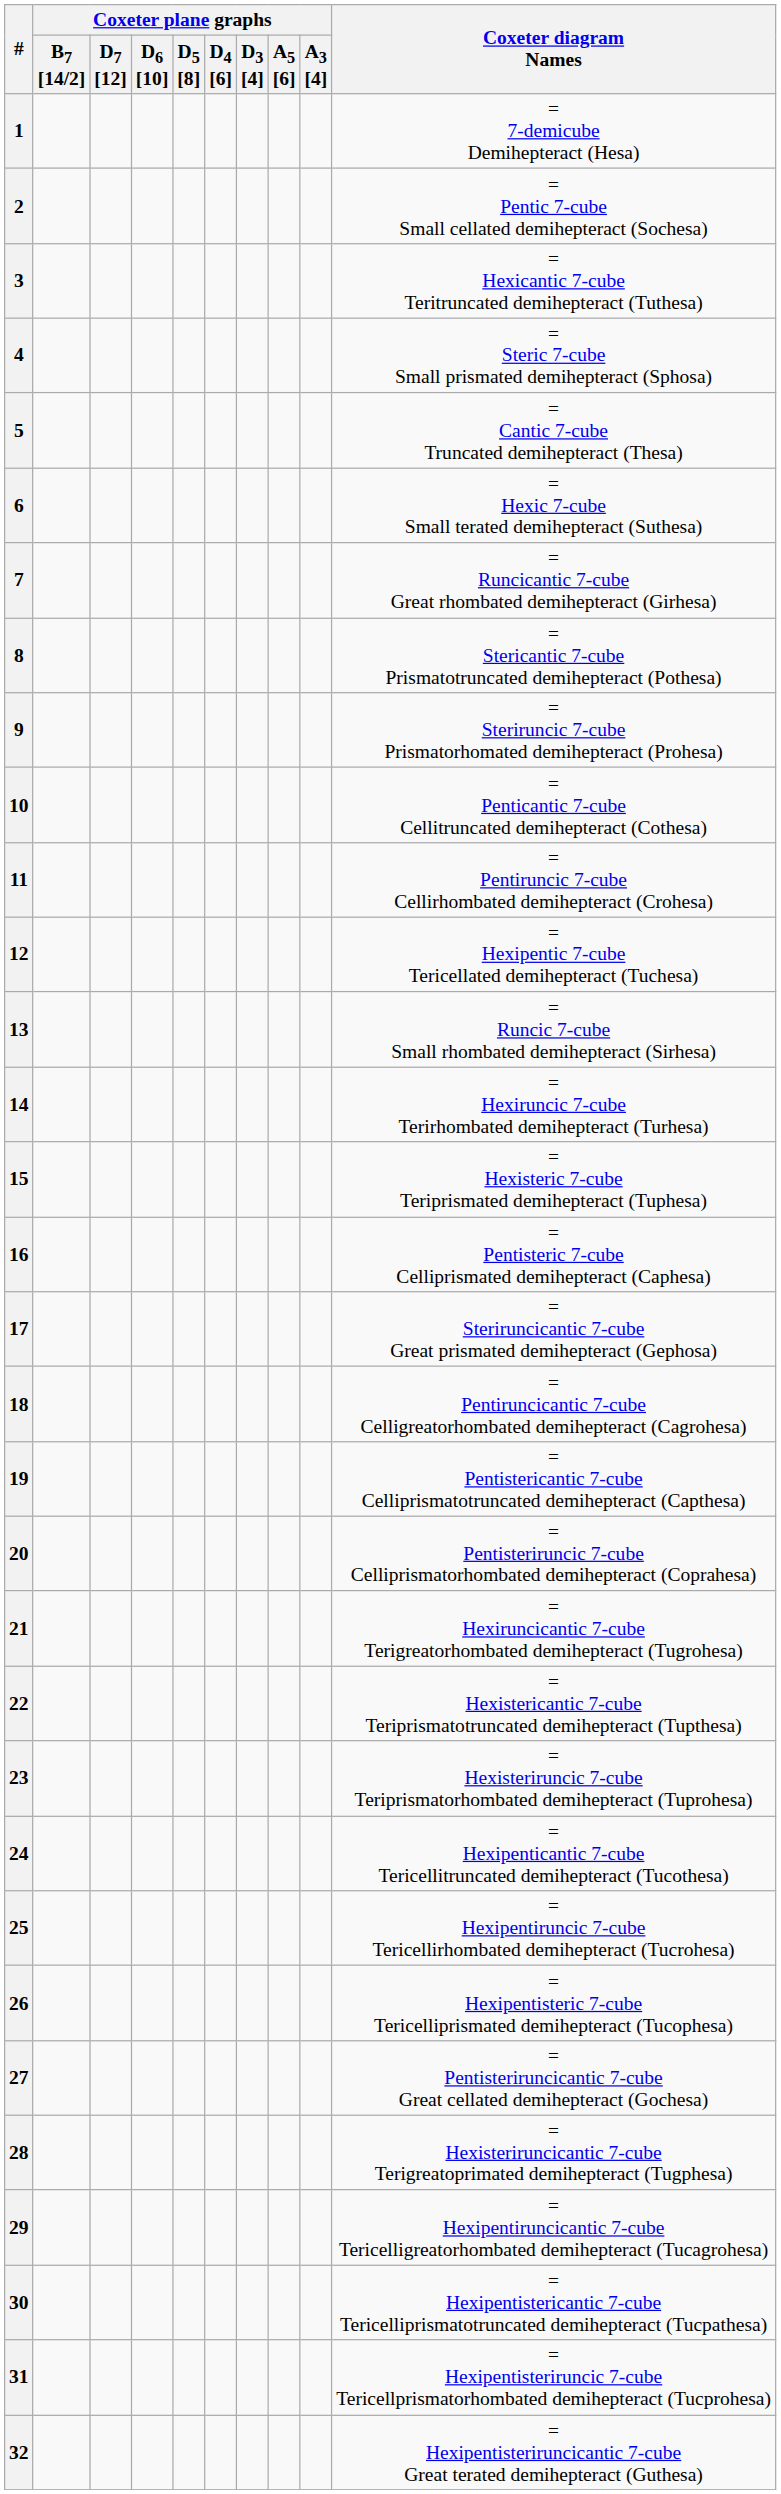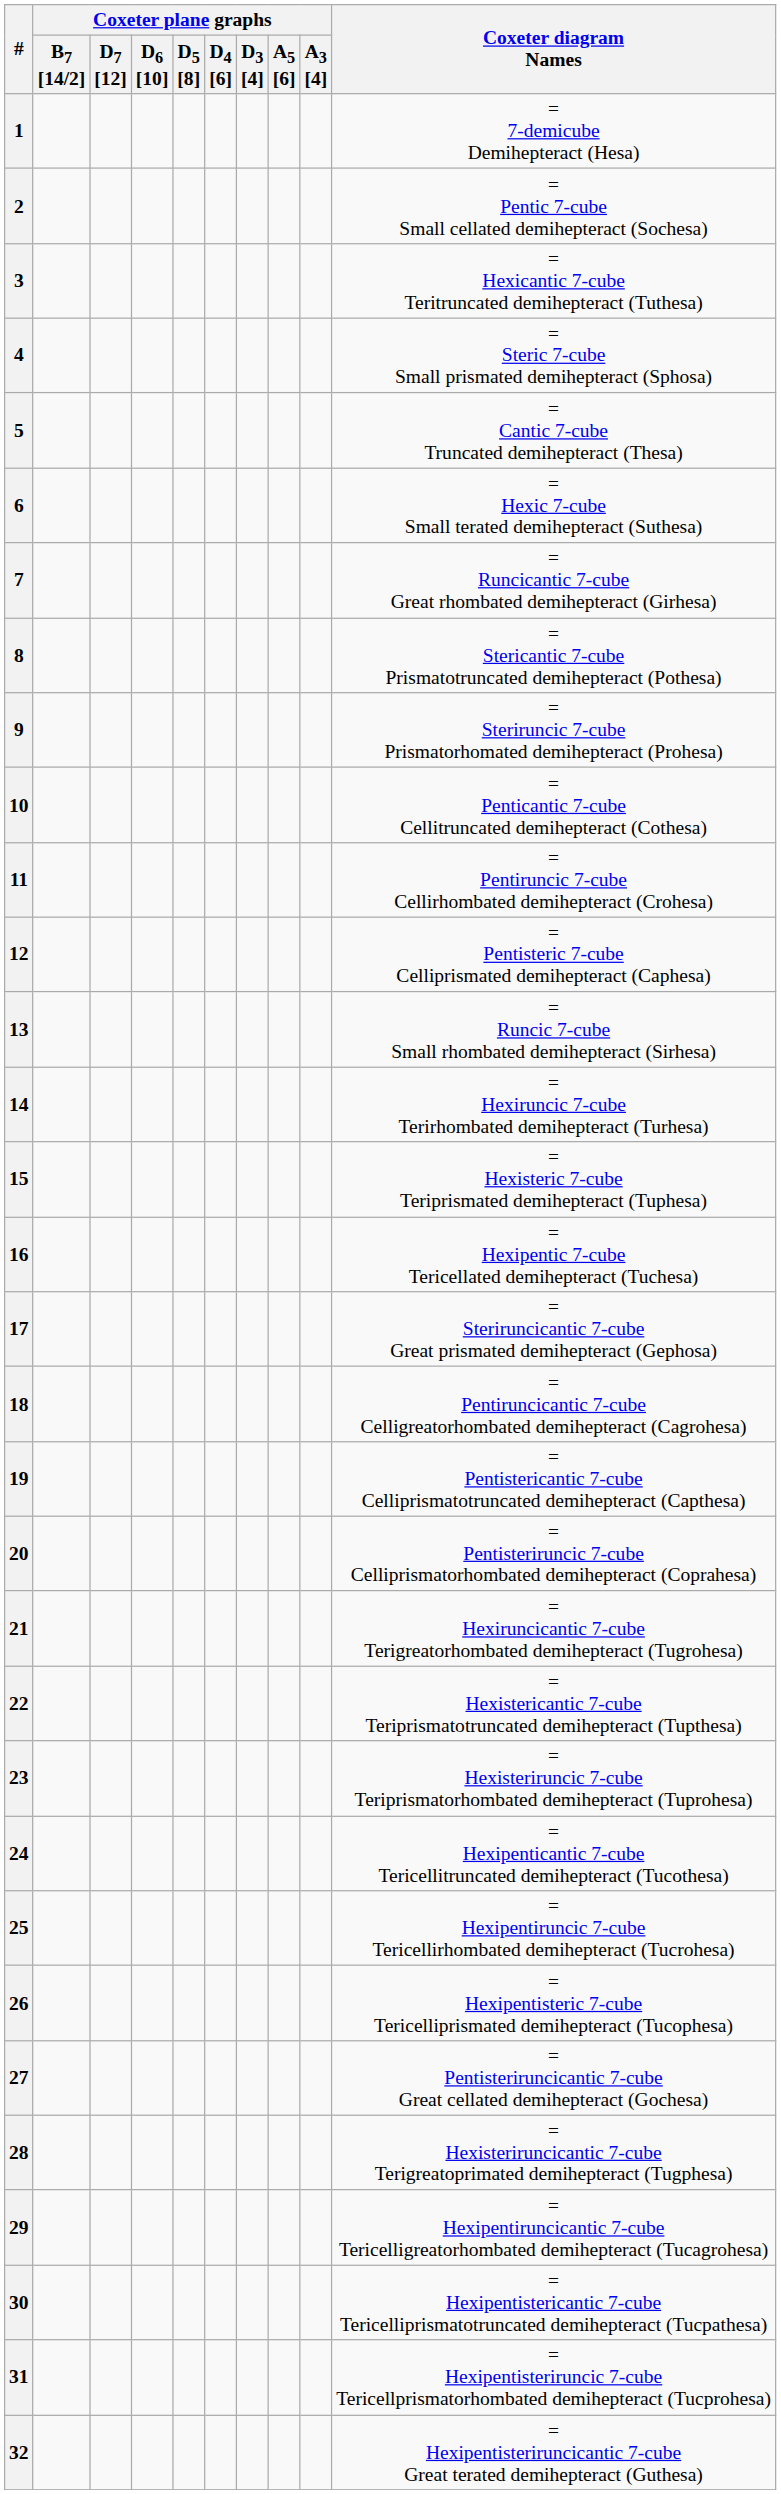12 | Coxeter diagram Names: = Hexipentic 7-cube Tericellated demihepteract (Tuchesa) -> = Pentisteric 7-cube Celliprismated demihepteract (Caphesa)
16 | Coxeter diagram Names: = Pentisteric 7-cube Celliprismated demihepteract (Caphesa) -> = Hexipentic 7-cube Tericellated demihepteract (Tuchesa)
